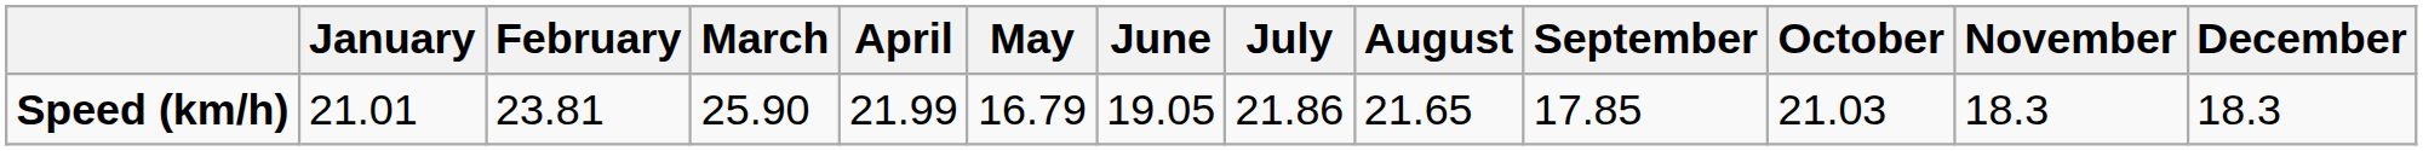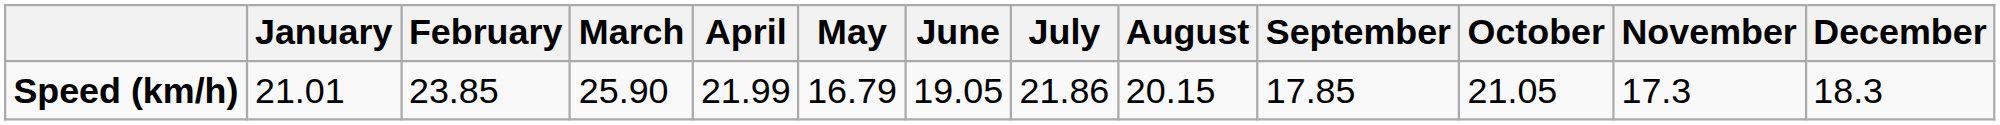Speed (km/h) | February: 23.81 -> 23.85
Speed (km/h) | August: 21.65 -> 20.15
Speed (km/h) | October: 21.03 -> 21.05
Speed (km/h) | November: 18.3 -> 17.3
